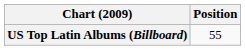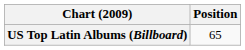US Top Latin Albums (Billboard) | Position: 55 -> 65
